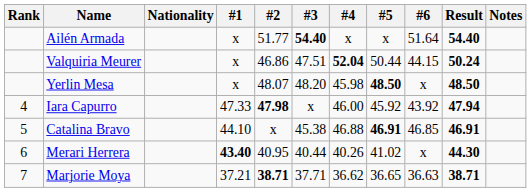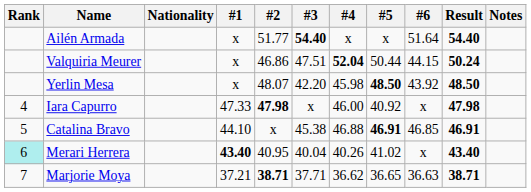Yerlin Mesa | #3: 48.20 -> 42.20
Yerlin Mesa | #6: x -> 43.92
Iara Capurro | #5: 45.92 -> 40.92
Iara Capurro | #6: 43.92 -> x
Iara Capurro | Result: 47.94 -> 47.98
Merari Herrera | Rank: no background -> paleturquoise background
Merari Herrera | #3: 40.44 -> 40.04
Merari Herrera | Result: 44.30 -> 43.40
